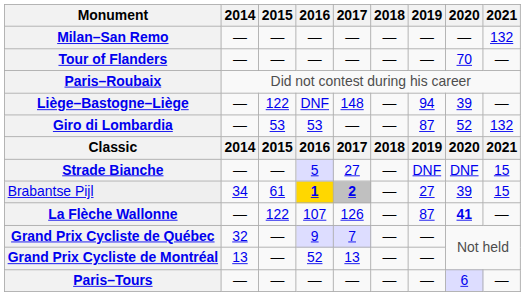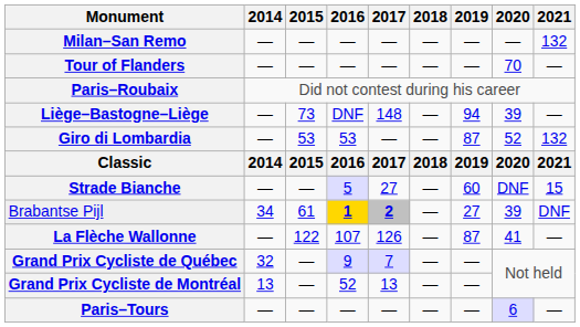Liège–Bastogne–Liège | 2015: 122 -> 73
Strade Bianche | 2019: DNF -> 60
Brabantse Pijl | 2021: 15 -> DNF
La Flèche Wallonne | 2020: bold -> normal
